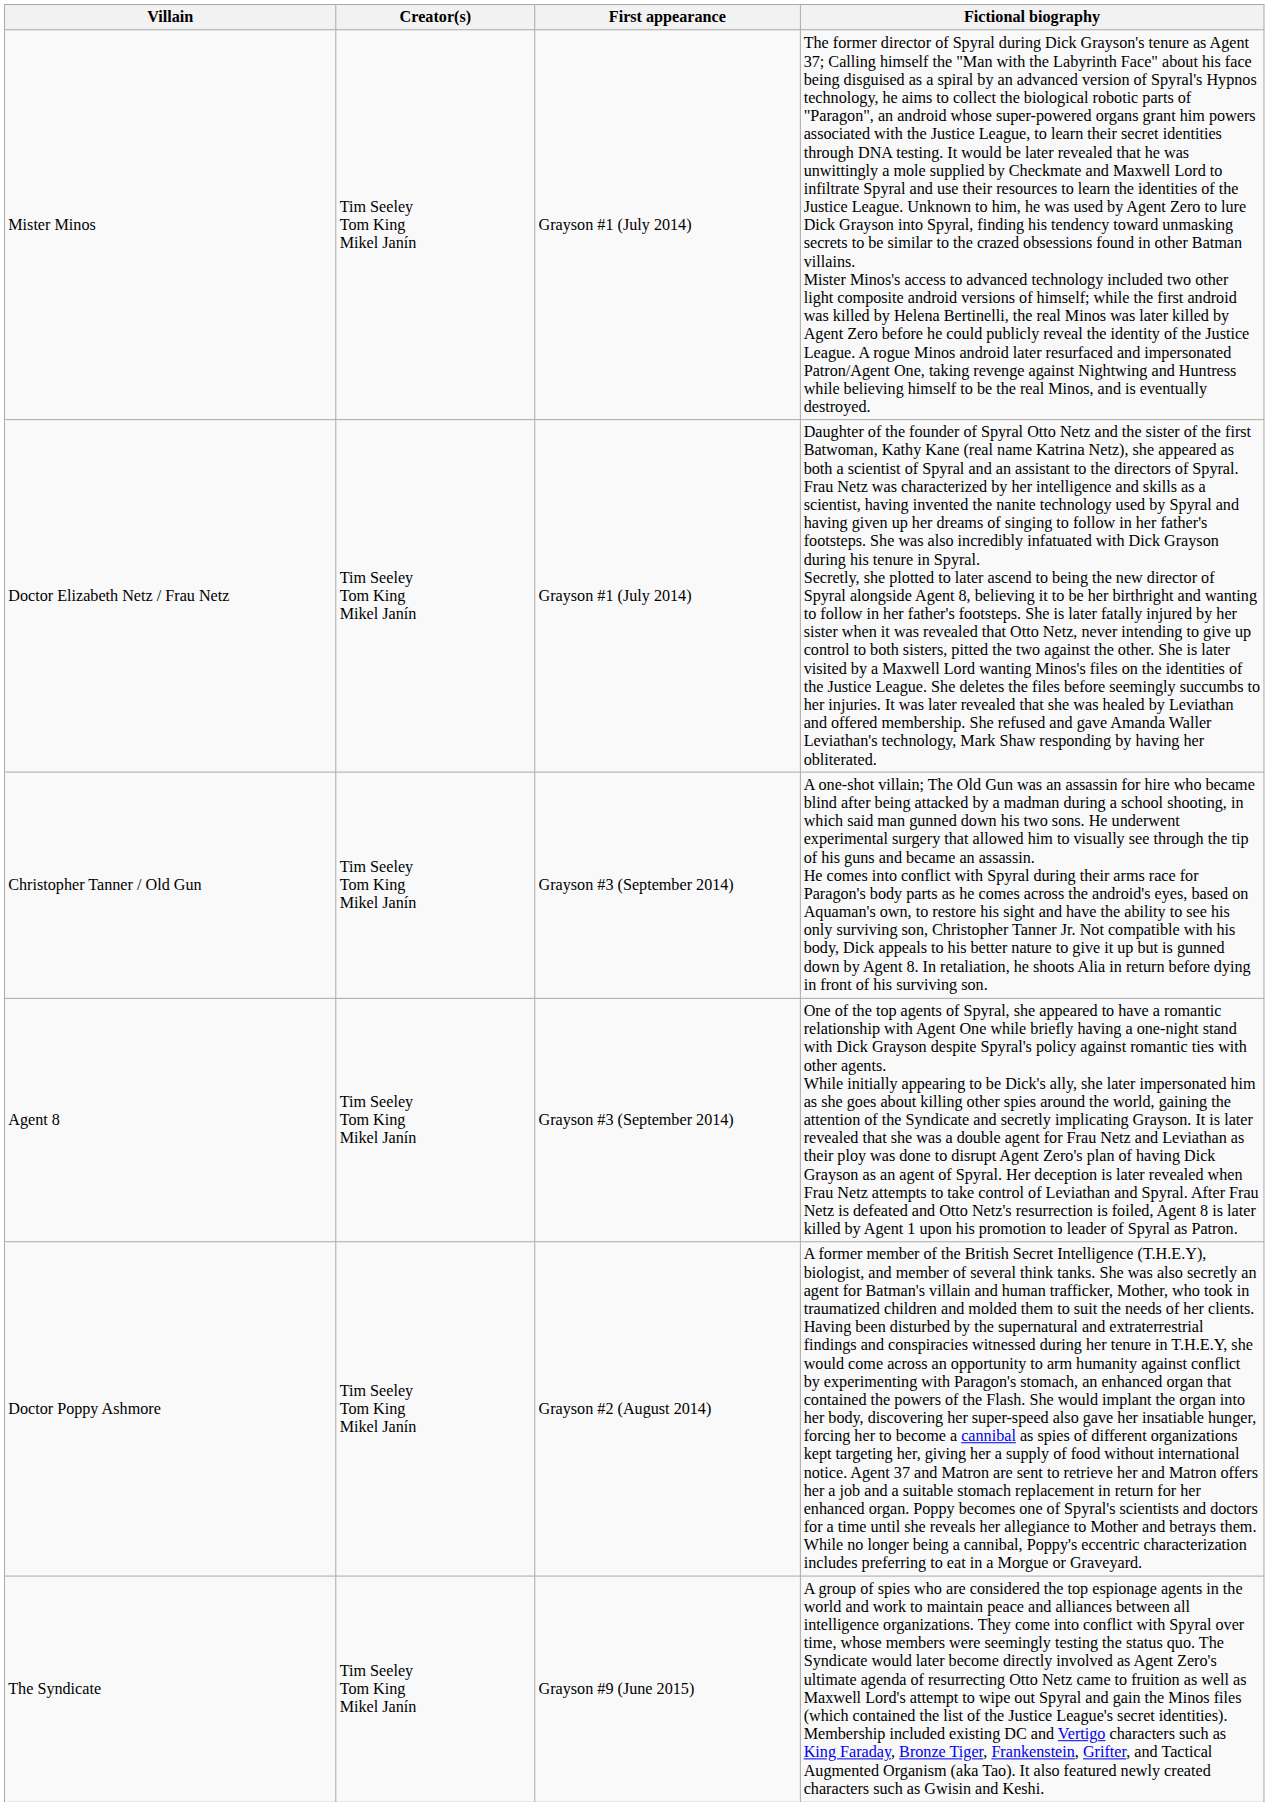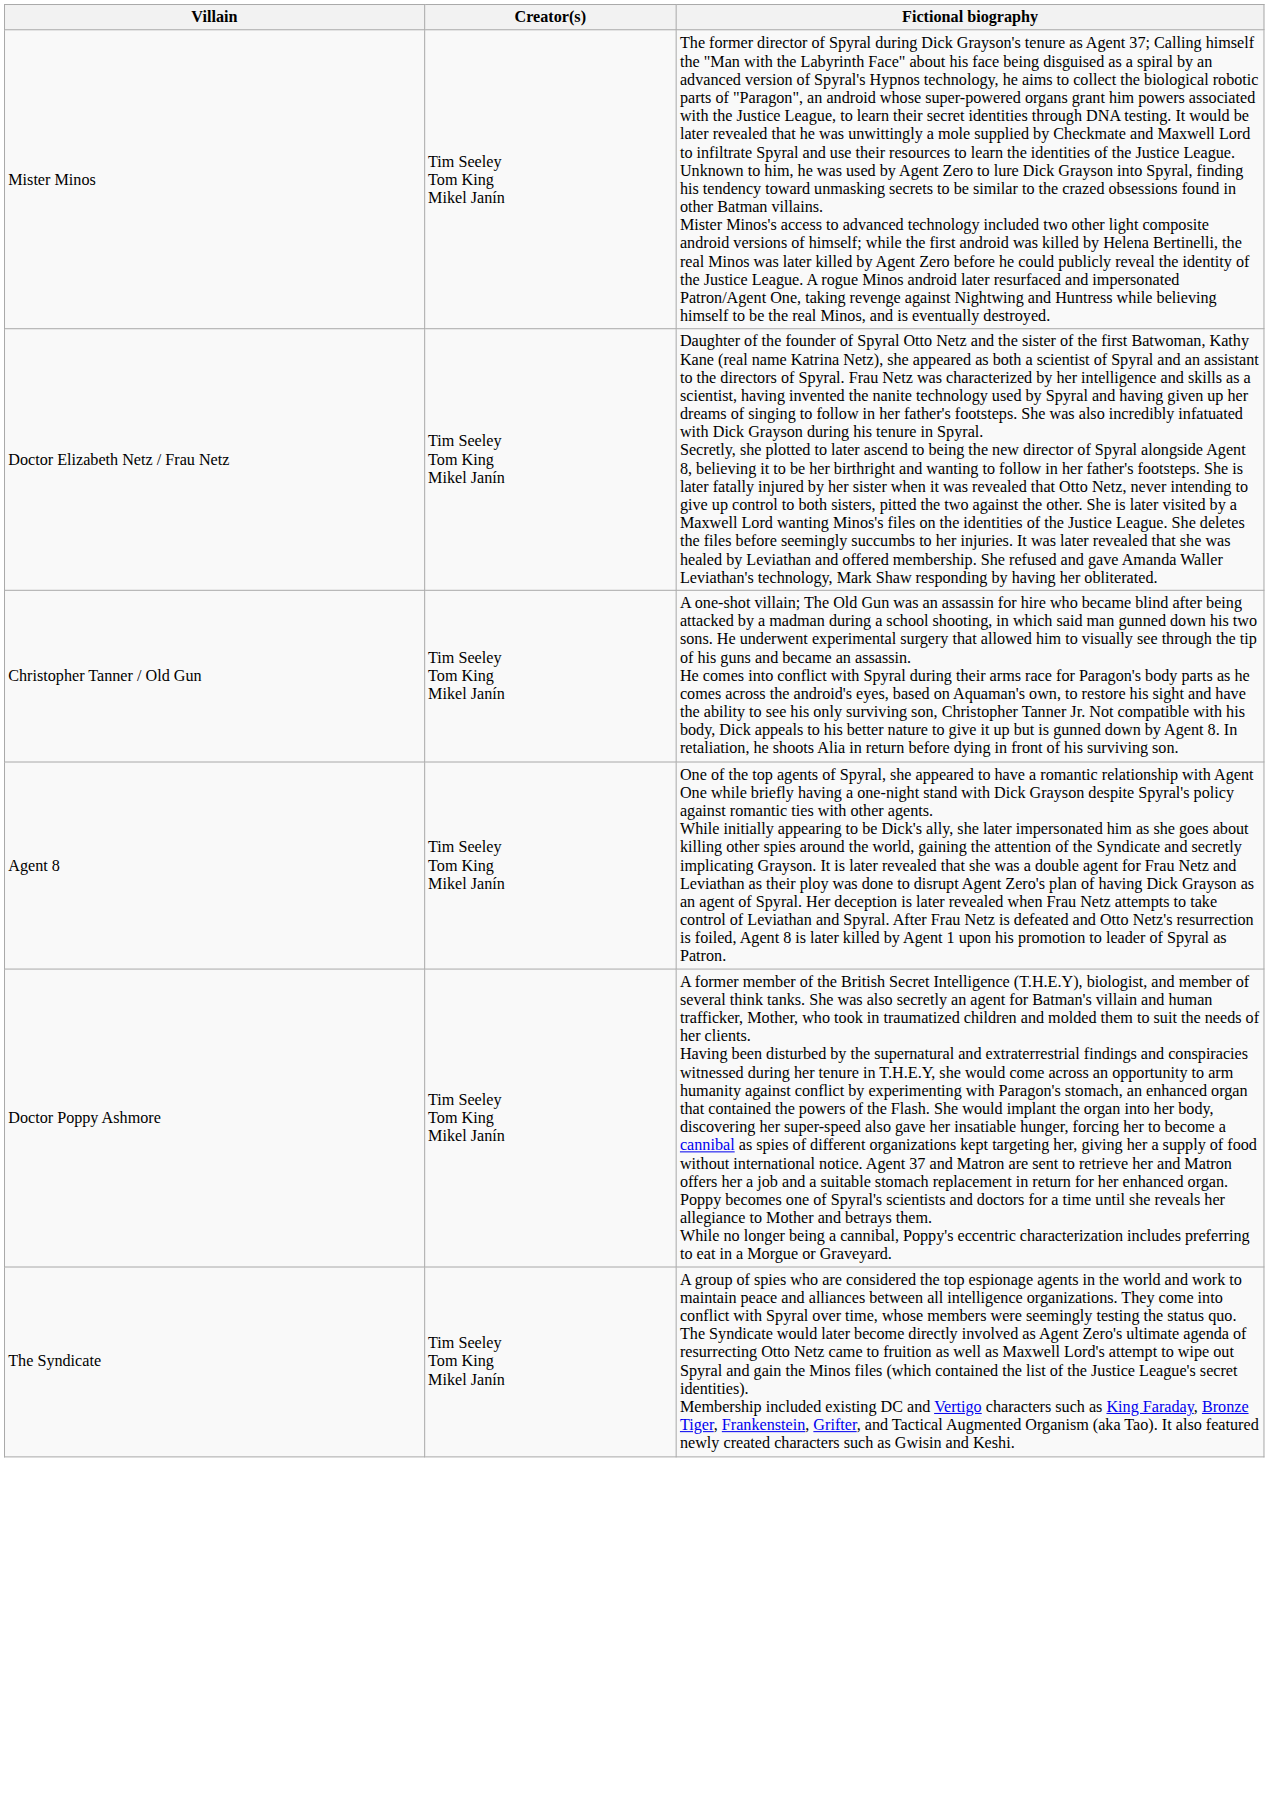- column: First appearance | Grayson #1 (July 2014) | Grayson #1 (July 2014) | Grayson #3 (September 2014) | Grayson #3 (September 2014) | Grayson #2 (August 2014) | Grayson #9 (June 2015)
